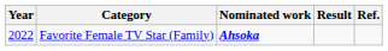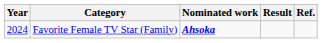Favorite Female TV Star (Family) | Year: 2022 -> 2024
